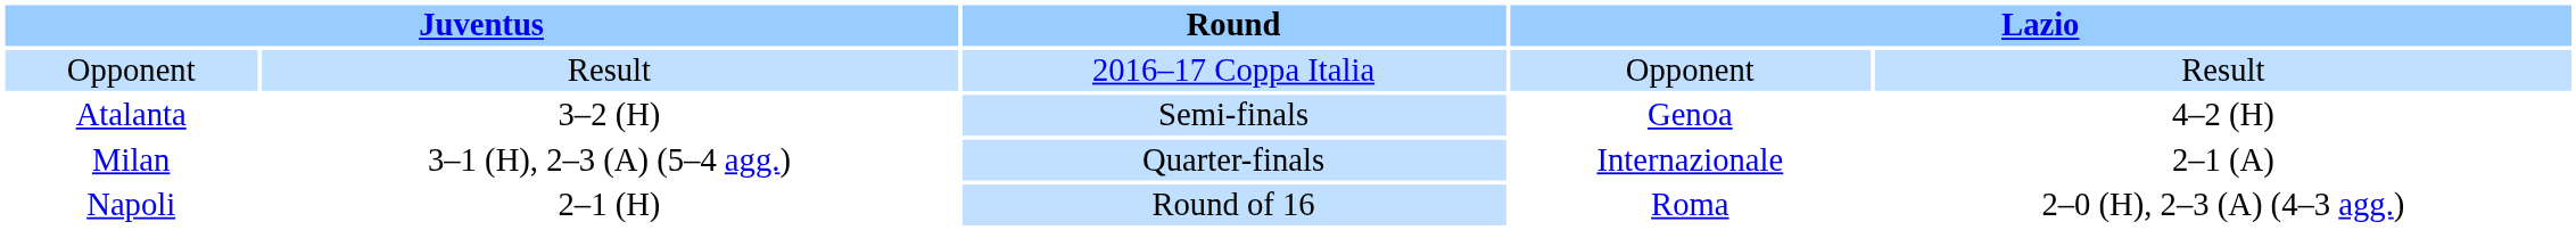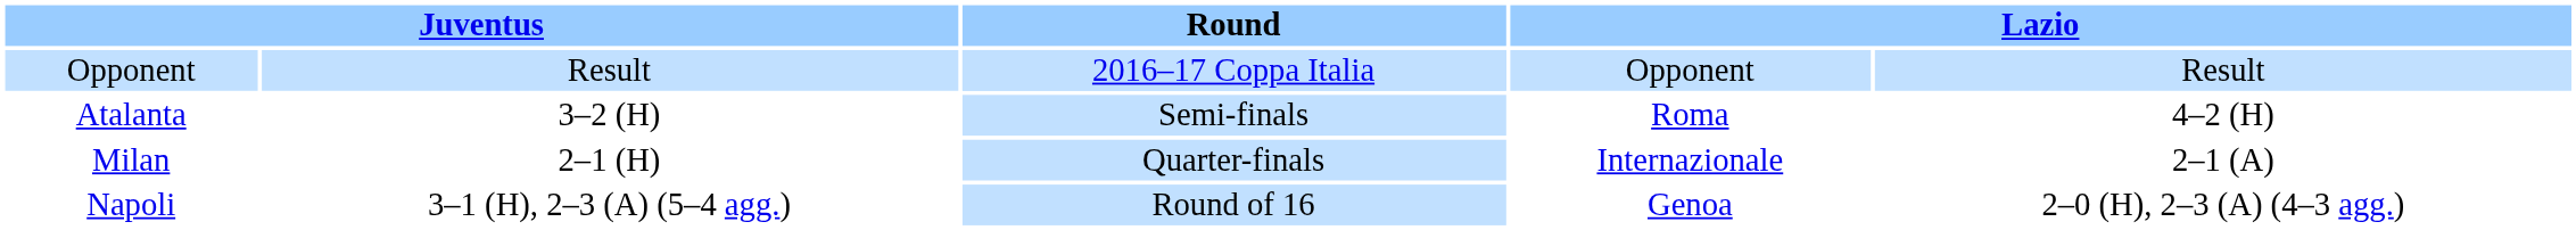Atalanta | column 4: Genoa -> Roma
Milan | column 2: 3–1 (H), 2–3 (A) (5–4 agg.) -> 2–1 (H)
Napoli | column 2: 2–1 (H) -> 3–1 (H), 2–3 (A) (5–4 agg.)
Napoli | column 4: Roma -> Genoa
